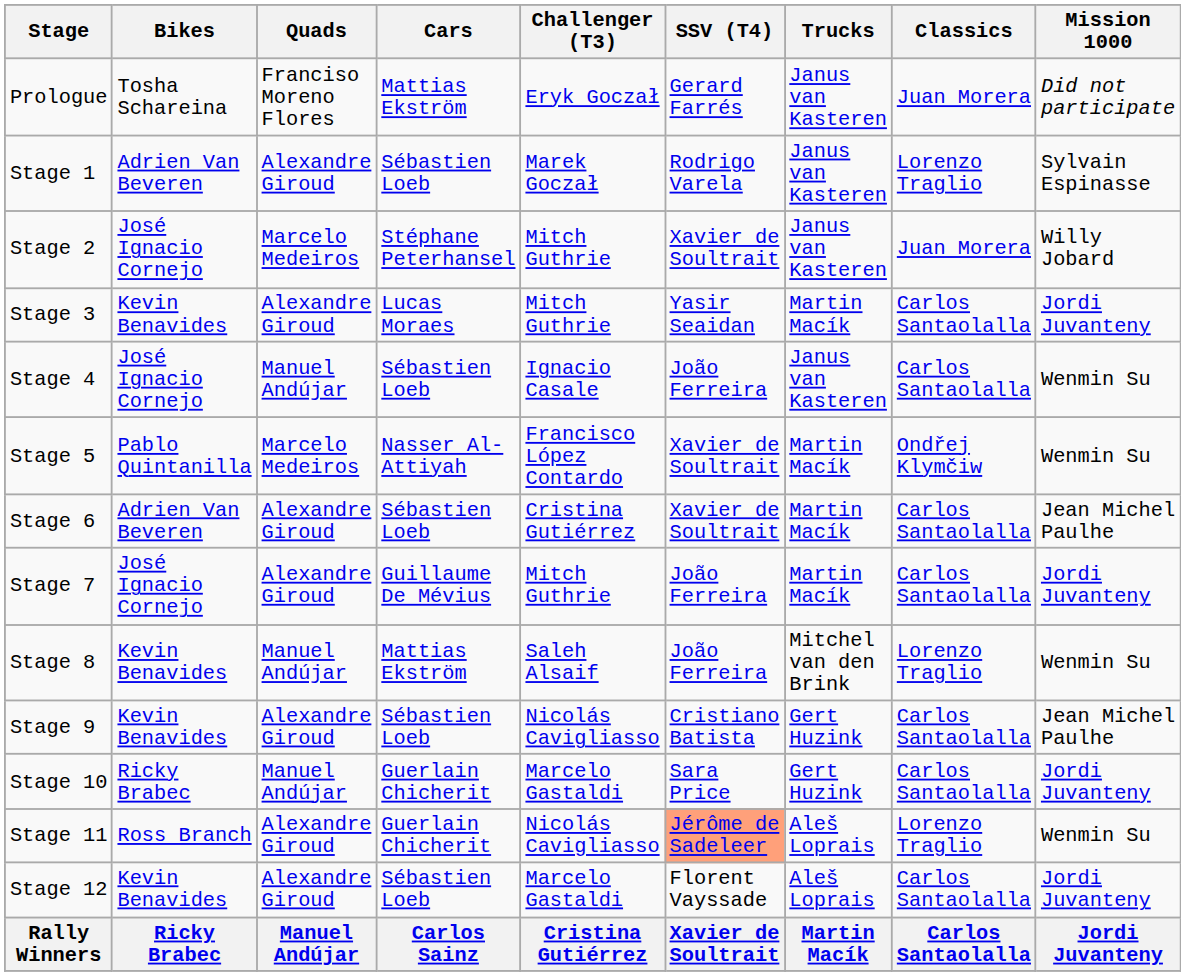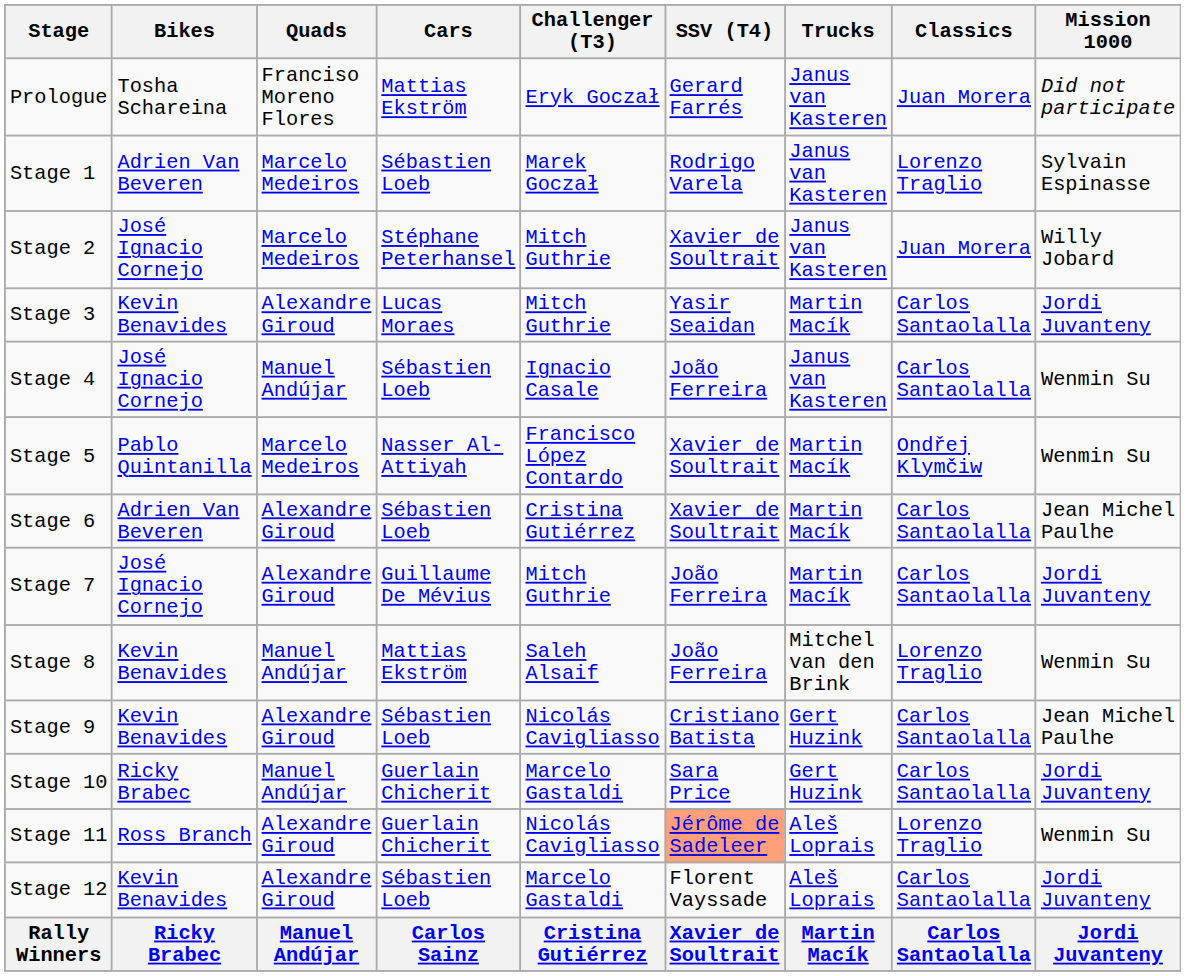Stage 1 | Quads: Alexandre Giroud -> Marcelo Medeiros
